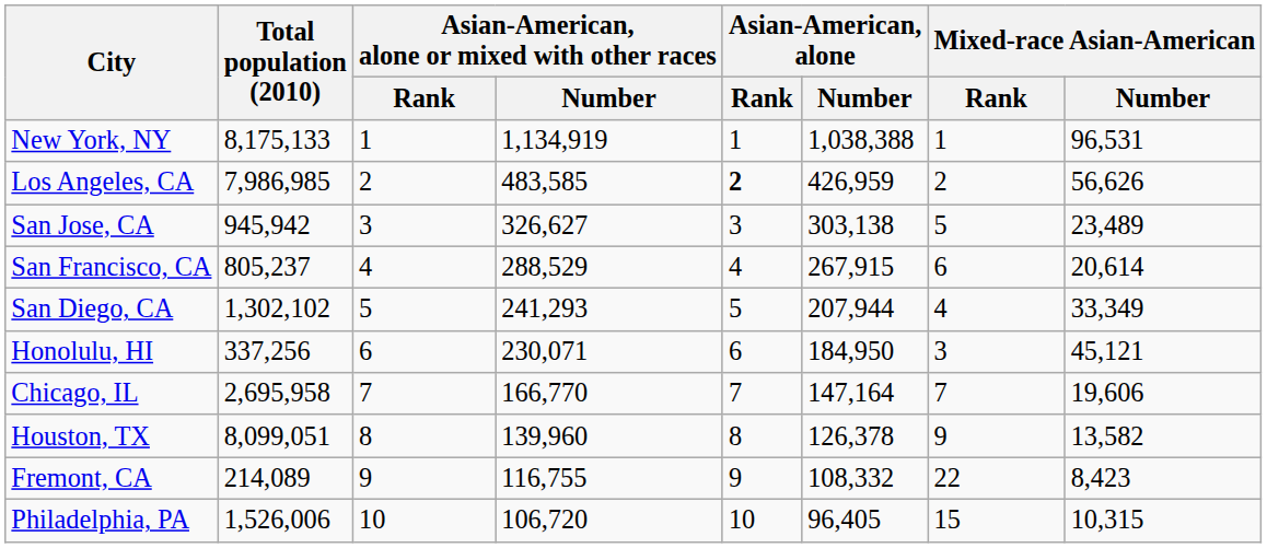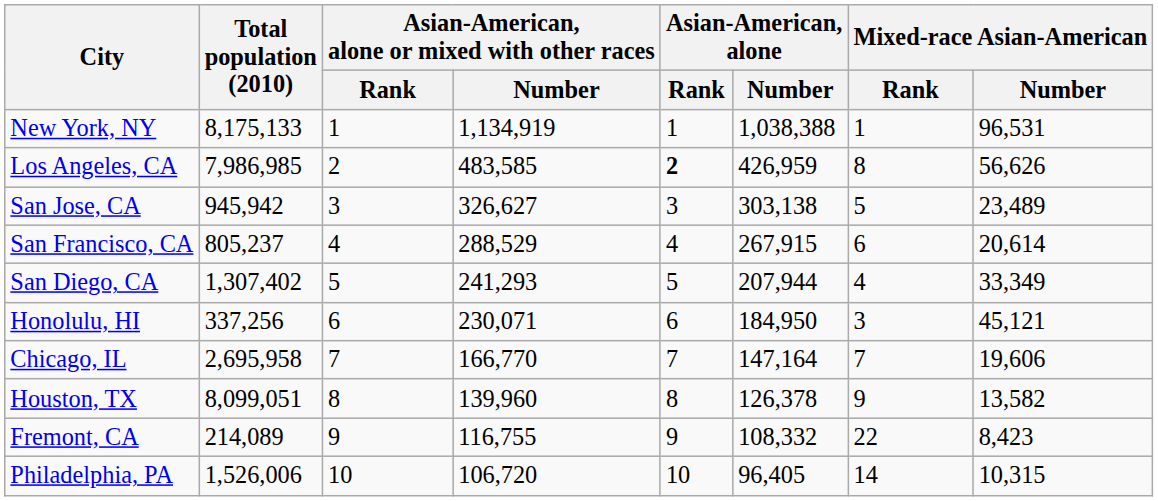Los Angeles, CA | Mixed-race Asian-American / Rank: 2 -> 8
San Diego, CA | Total population (2010): 1,302,102 -> 1,307,402
Philadelphia, PA | Mixed-race Asian-American / Rank: 15 -> 14
